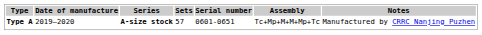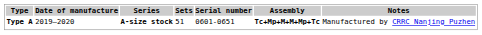Type A | Sets: 57 -> 51
Type A | Assembly: normal -> bold
